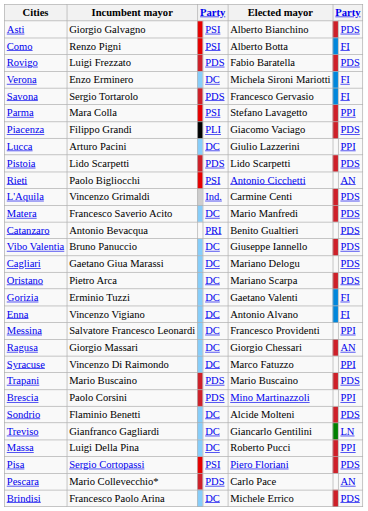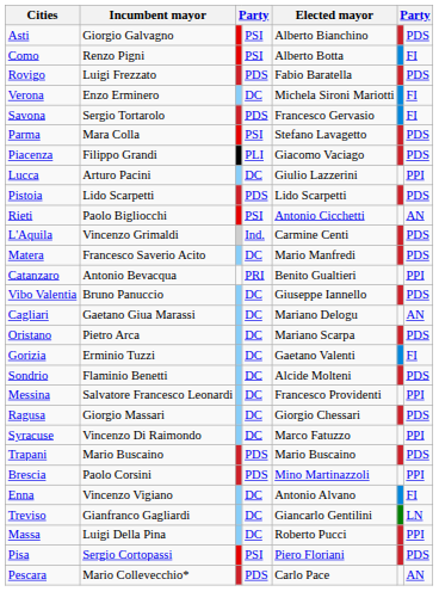Parma | column 7: PPI -> PDS
Catanzaro | column 7: PDS -> PPI
Cagliari | column 7: PDS -> AN
rows swapped: Enna <-> Sondrio
Ragusa | column 7: AN -> PDS
- row: Brindisi | Francesco Paolo Arina | DC | Michele Errico | PDS
